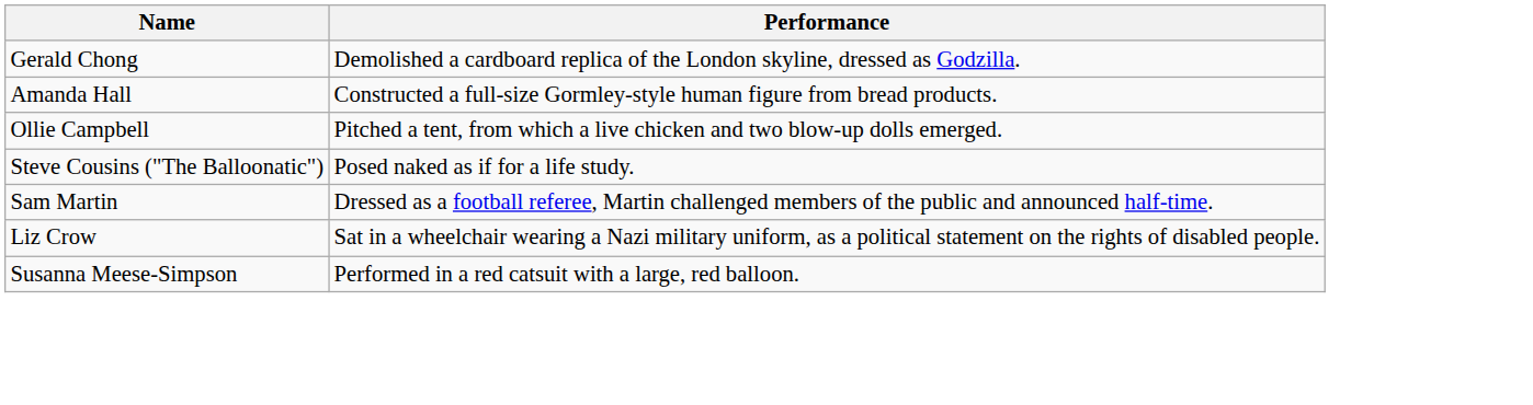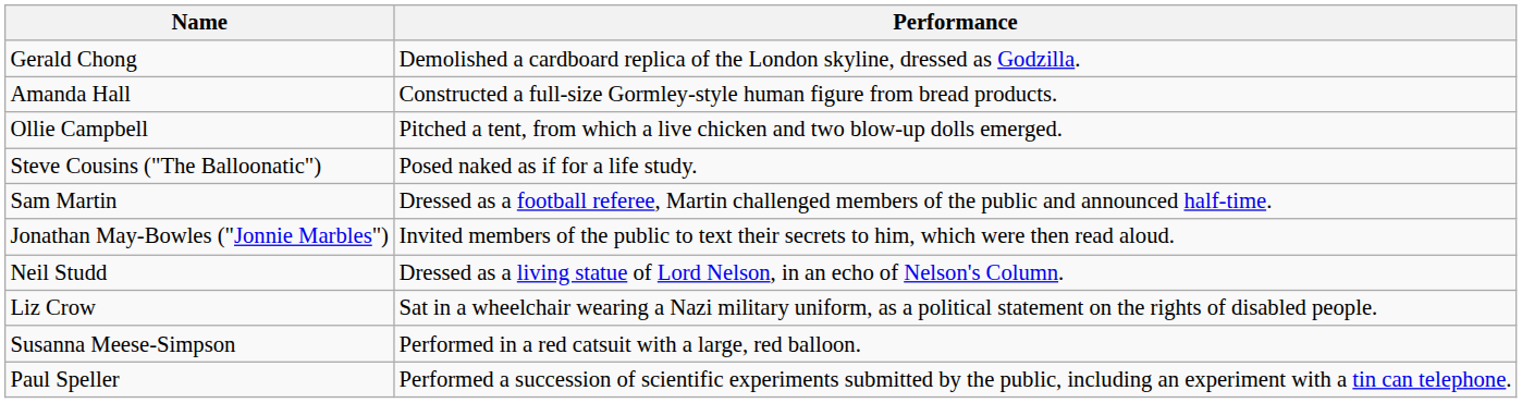+ row: Jonathan May-Bowles ("Jonnie Marbles") | Invited members of the public to text their secrets to him, which were then read aloud.
+ row: Neil Studd | Dressed as a living statue of Lord Nelson, in an echo of Nelson's Column.
+ row: Paul Speller | Performed a succession of scientific experiments submitted by the public, including an experiment with a tin can telephone.
